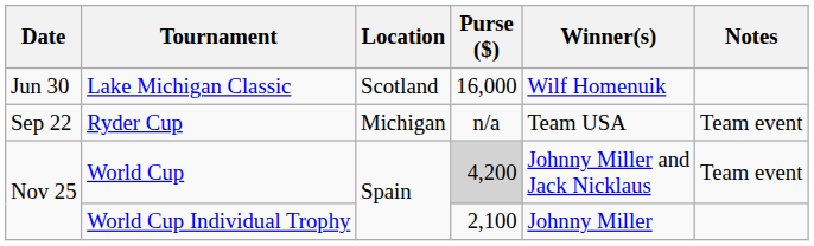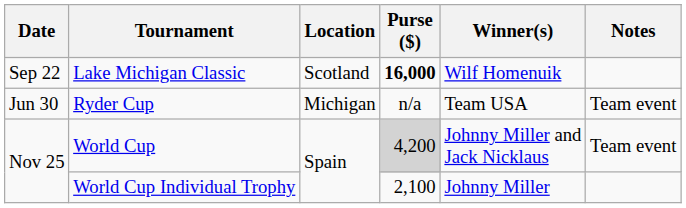Lake Michigan Classic | Date: Jun 30 -> Sep 22
Lake Michigan Classic | Purse ($): normal -> bold
Ryder Cup | Date: Sep 22 -> Jun 30
